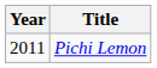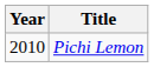Pichi Lemon | Year: 2011 -> 2010
